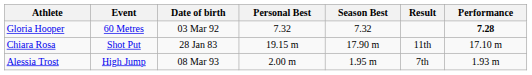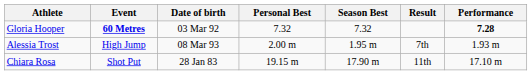Gloria Hooper | Event: normal -> bold
rows swapped: Chiara Rosa <-> Alessia Trost
